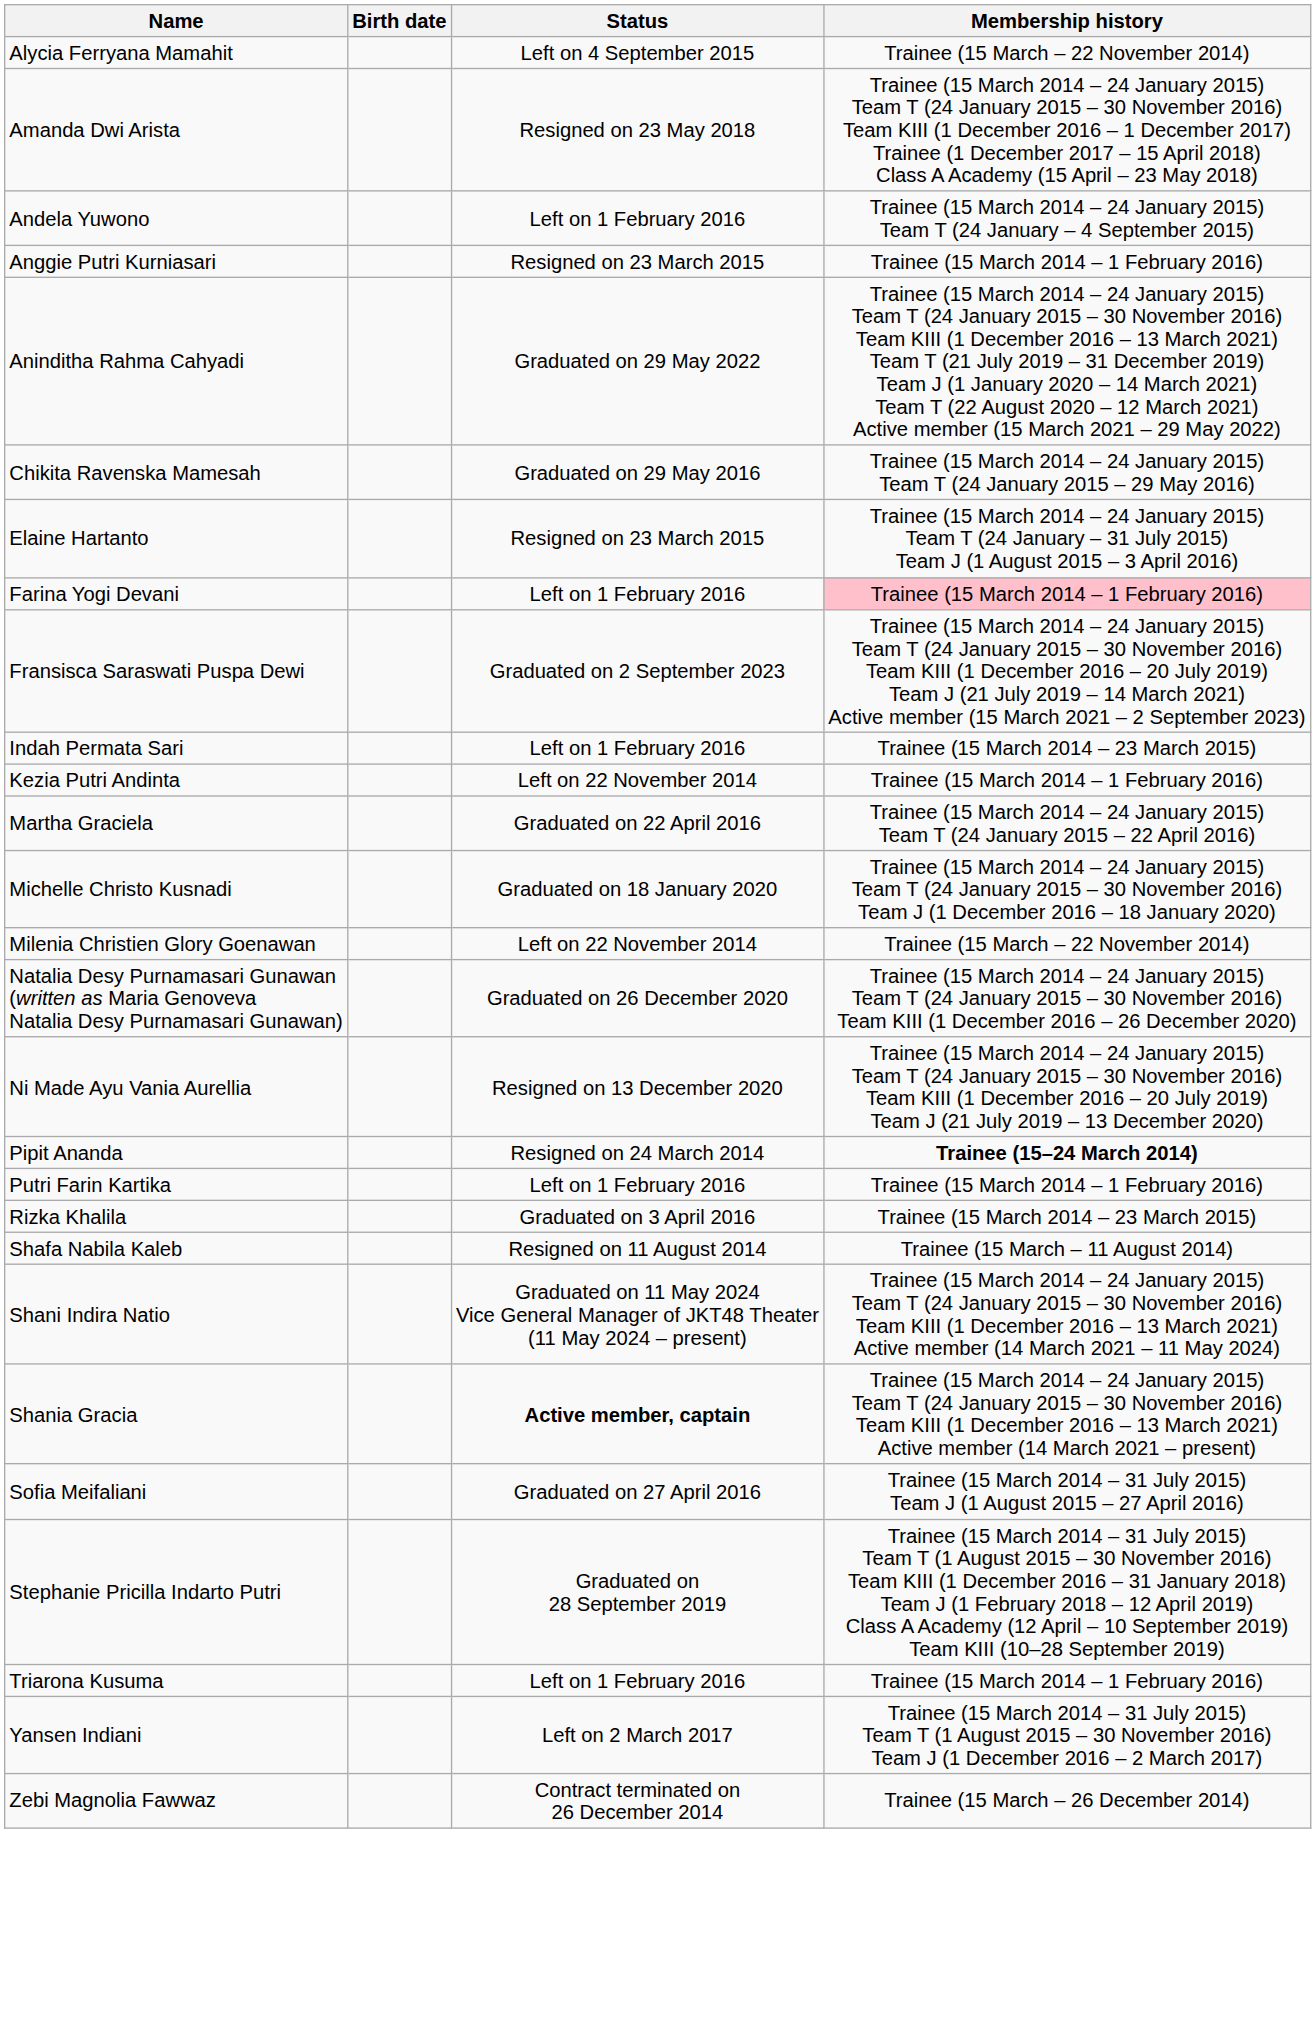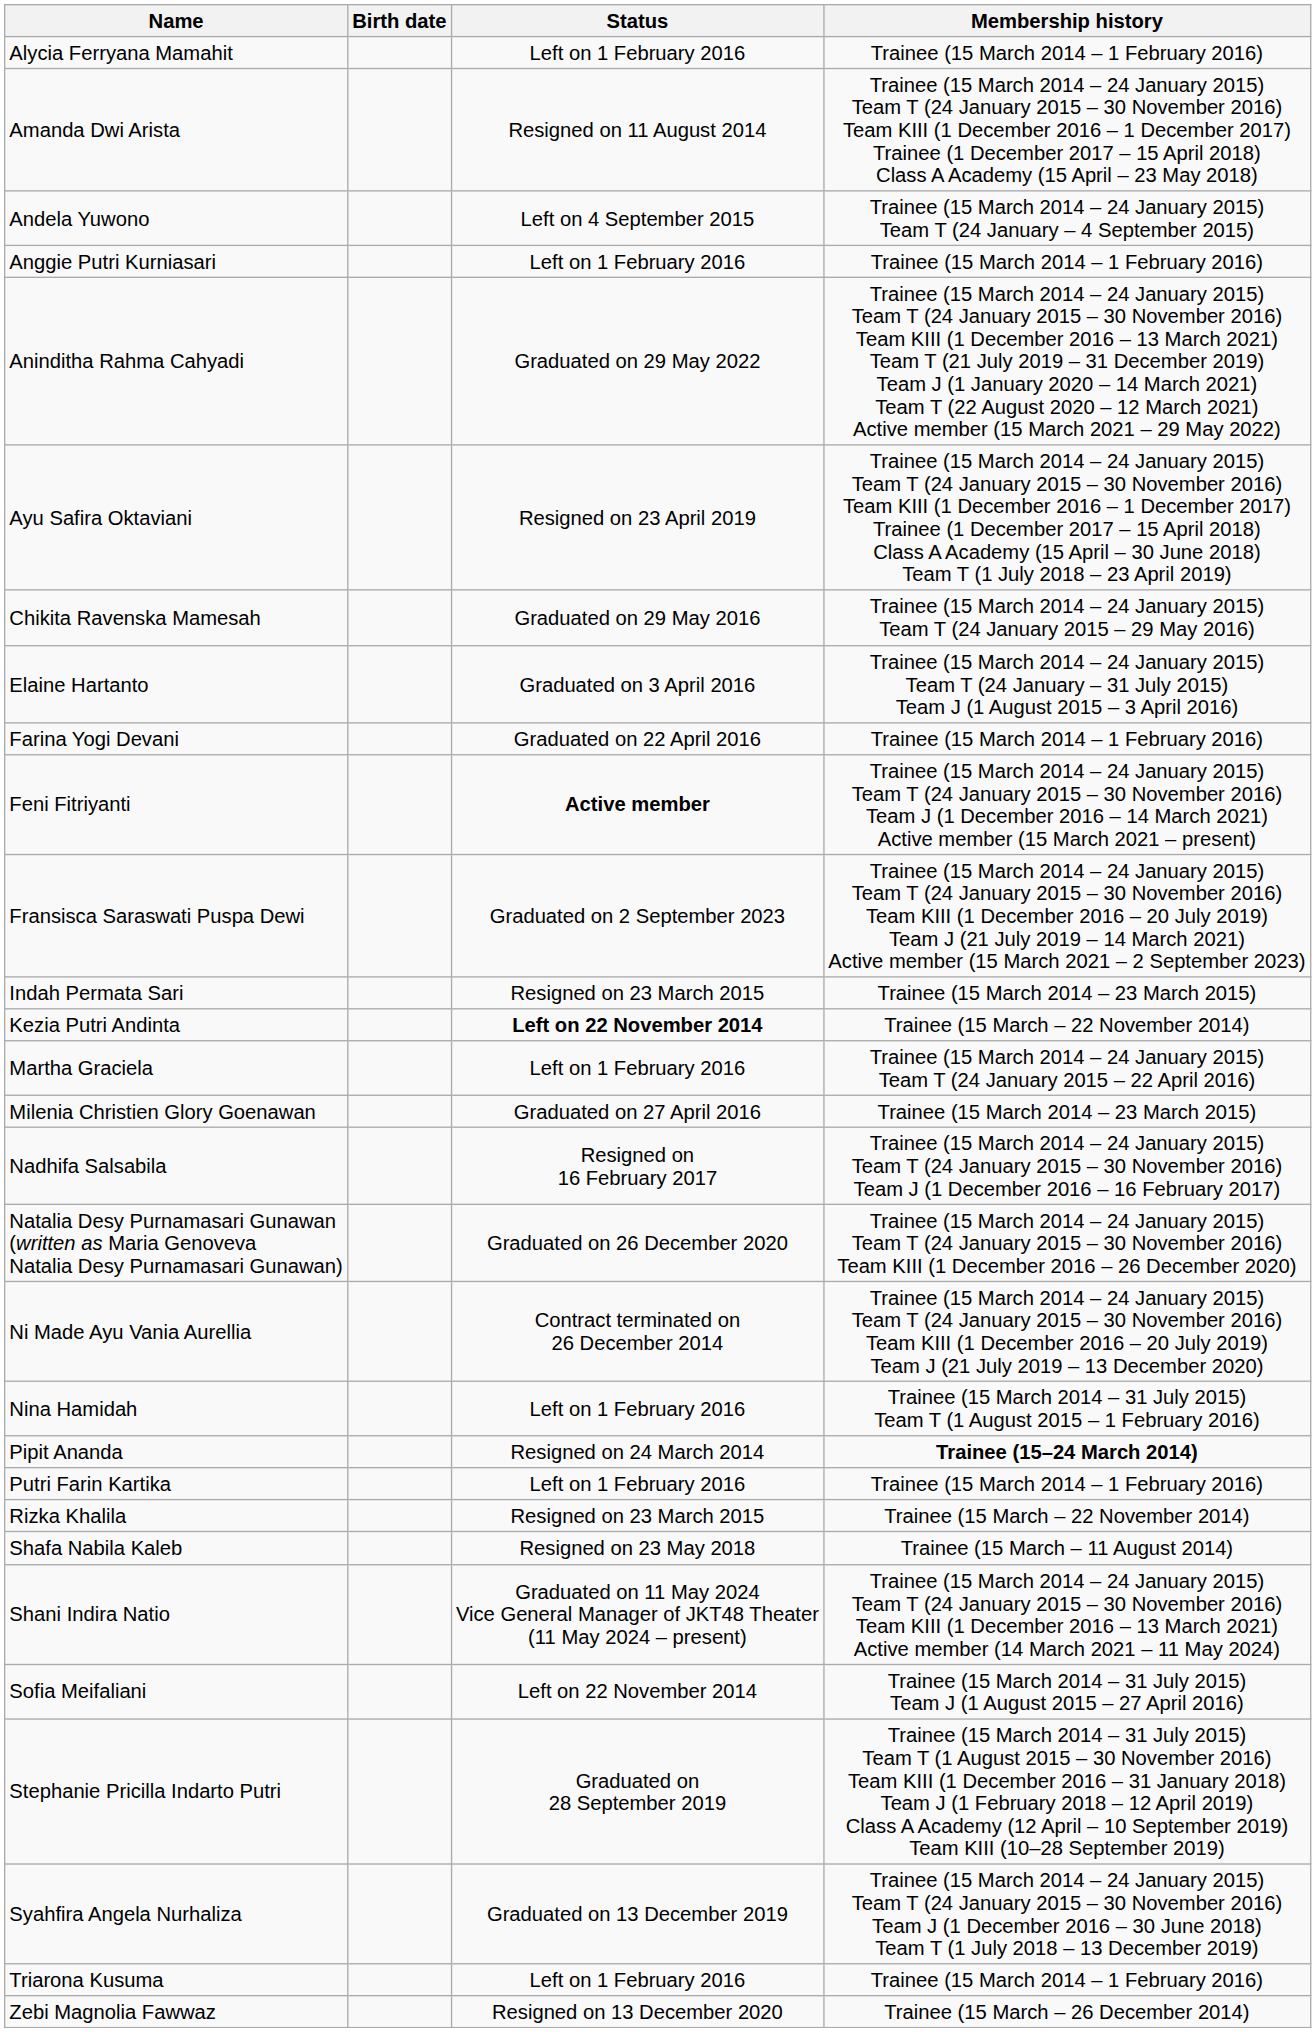Alycia Ferryana Mamahit | Status: Left on 4 September 2015 -> Left on 1 February 2016
Alycia Ferryana Mamahit | Membership history: Trainee (15 March – 22 November 2014) -> Trainee (15 March 2014 – 1 February 2016)
Amanda Dwi Arista | Status: Resigned on 23 May 2018 -> Resigned on 11 August 2014
Andela Yuwono | Status: Left on 1 February 2016 -> Left on 4 September 2015
Anggie Putri Kurniasari | Status: Resigned on 23 March 2015 -> Left on 1 February 2016
+ row: Ayu Safira Oktaviani | Resigned on 23 April 2019 | Trainee (15 March 2014 – 24 January 2015) Team T (24 January 2015 – 30 November 2016) Team KIII (1 December 2016 – 1 December 2017) Trainee (1 December 2017 – 15 April 2018) Class A Academy (15 April – 30 June 2018) Team T (1 July 2018 – 23 April 2019)
Elaine Hartanto | Status: Resigned on 23 March 2015 -> Graduated on 3 April 2016
Farina Yogi Devani | Status: Left on 1 February 2016 -> Graduated on 22 April 2016
Farina Yogi Devani | Membership history: pink background -> no background
+ row: Feni Fitriyanti | Active member | Trainee (15 March 2014 – 24 January 2015) Team T (24 January 2015 – 30 November 2016) Team J (1 December 2016 – 14 March 2021) Active member (15 March 2021 – present)
Indah Permata Sari | Status: Left on 1 February 2016 -> Resigned on 23 March 2015
Kezia Putri Andinta | Status: normal -> bold
Kezia Putri Andinta | Membership history: Trainee (15 March 2014 – 1 February 2016) -> Trainee (15 March – 22 November 2014)
Martha Graciela | Status: Graduated on 22 April 2016 -> Left on 1 February 2016
- row: Michelle Christo Kusnadi | Graduated on 18 January 2020 | Trainee (15 March 2014 – 24 January 2015) Team T (24 January 2015 – 30 November 2016) Team J (1 December 2016 – 18 January 2020)
Milenia Christien Glory Goenawan | Status: Left on 22 November 2014 -> Graduated on 27 April 2016
Milenia Christien Glory Goenawan | Membership history: Trainee (15 March – 22 November 2014) -> Trainee (15 March 2014 – 23 March 2015)
+ row: Nadhifa Salsabila | Resigned on 16 February 2017 | Trainee (15 March 2014 – 24 January 2015) Team T (24 January 2015 – 30 November 2016) Team J (1 December 2016 – 16 February 2017)
Ni Made Ayu Vania Aurellia | Status: Resigned on 13 December 2020 -> Contract terminated on 26 December 2014
+ row: Nina Hamidah | Left on 1 February 2016 | Trainee (15 March 2014 – 31 July 2015) Team T (1 August 2015 – 1 February 2016)
Rizka Khalila | Status: Graduated on 3 April 2016 -> Resigned on 23 March 2015
Rizka Khalila | Membership history: Trainee (15 March 2014 – 23 March 2015) -> Trainee (15 March – 22 November 2014)
Shafa Nabila Kaleb | Status: Resigned on 11 August 2014 -> Resigned on 23 May 2018
- row: Shania Gracia | Active member, captain | Trainee (15 March 2014 – 24 January 2015) Team T (24 January 2015 – 30 November 2016) Team KIII (1 December 2016 – 13 March 2021) Active member (14 March 2021 – present)
Sofia Meifaliani | Status: Graduated on 27 April 2016 -> Left on 22 November 2014
+ row: Syahfira Angela Nurhaliza | Graduated on 13 December 2019 | Trainee (15 March 2014 – 24 January 2015) Team T (24 January 2015 – 30 November 2016) Team J (1 December 2016 – 30 June 2018) Team T (1 July 2018 – 13 December 2019)
- row: Yansen Indiani | Left on 2 March 2017 | Trainee (15 March 2014 – 31 July 2015) Team T (1 August 2015 – 30 November 2016) Team J (1 December 2016 – 2 March 2017)
Zebi Magnolia Fawwaz | Status: Contract terminated on 26 December 2014 -> Resigned on 13 December 2020
